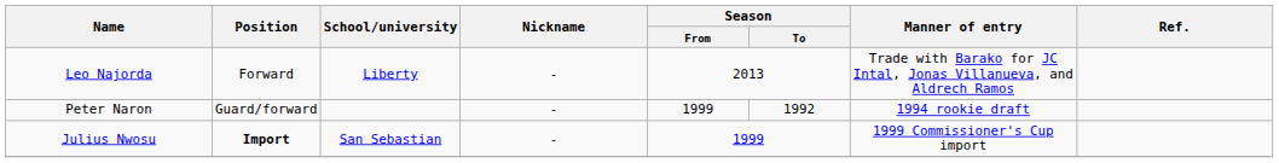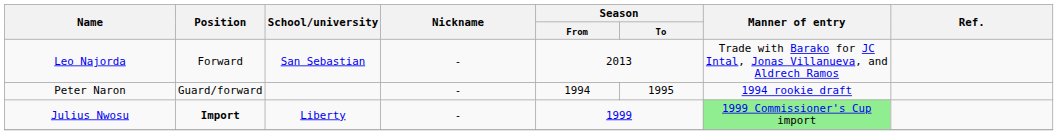Leo Najorda | School/university: Liberty -> San Sebastian
Peter Naron | Season / From: 1999 -> 1994
Peter Naron | Season / To: 1992 -> 1995
Julius Nwosu | School/university: San Sebastian -> Liberty
Julius Nwosu | Manner of entry: no background -> lightgreen background
